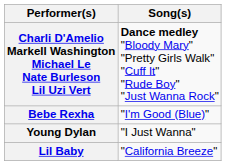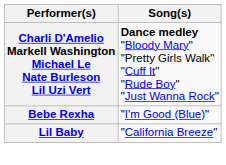- row: Young Dylan | "I Just Wanna"
